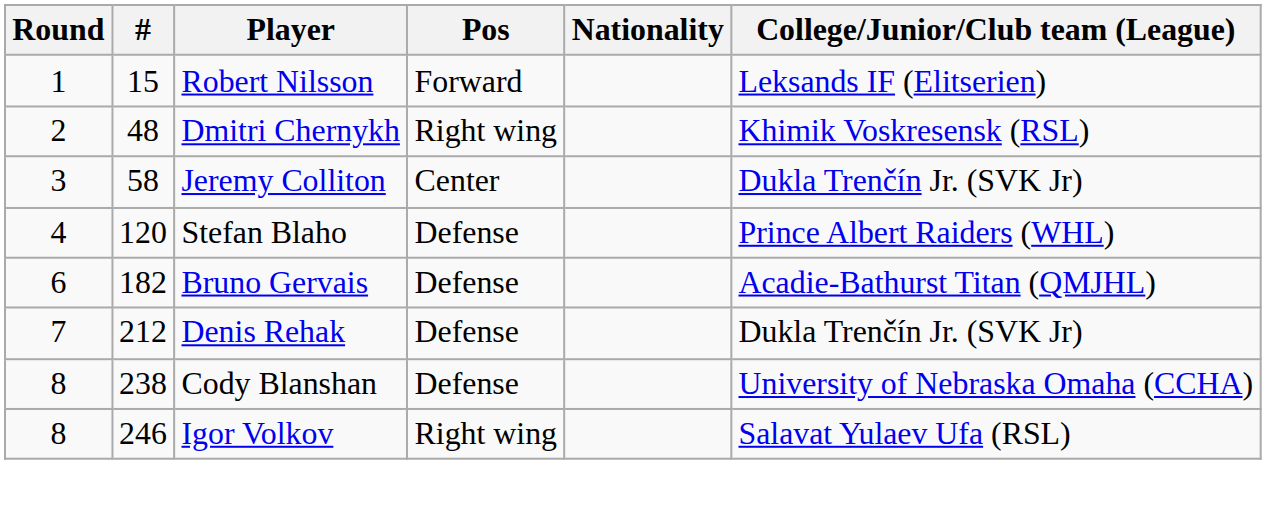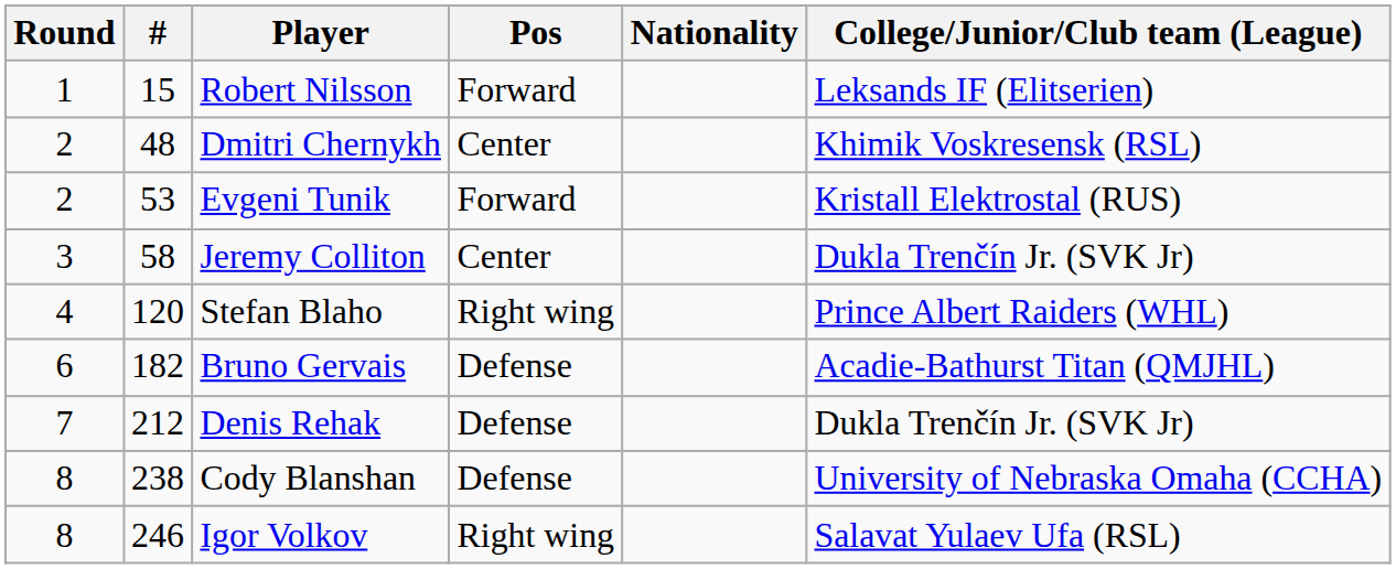Dmitri Chernykh | Pos: Right wing -> Center
+ row: 2 | 53 | Evgeni Tunik | Forward | Kristall Elektrostal (RUS)
Stefan Blaho | Pos: Defense -> Right wing
